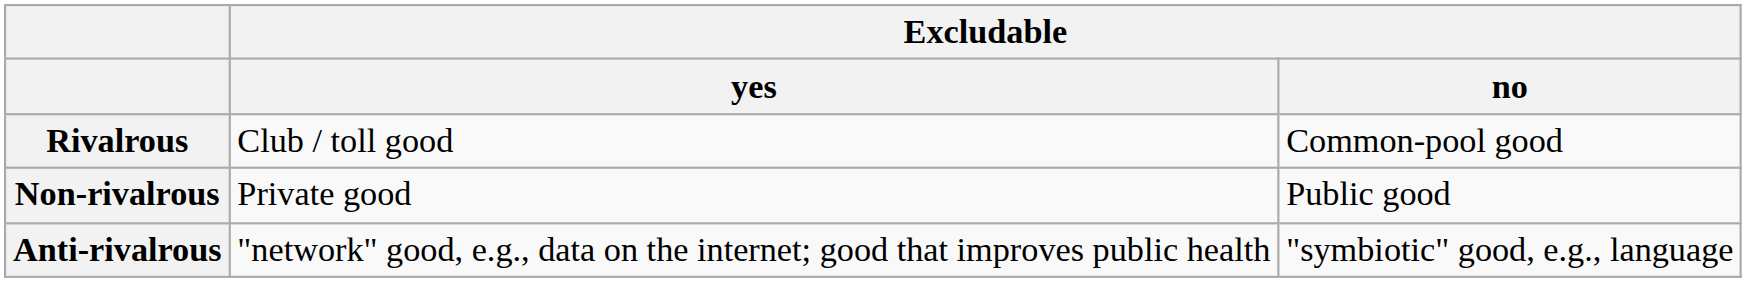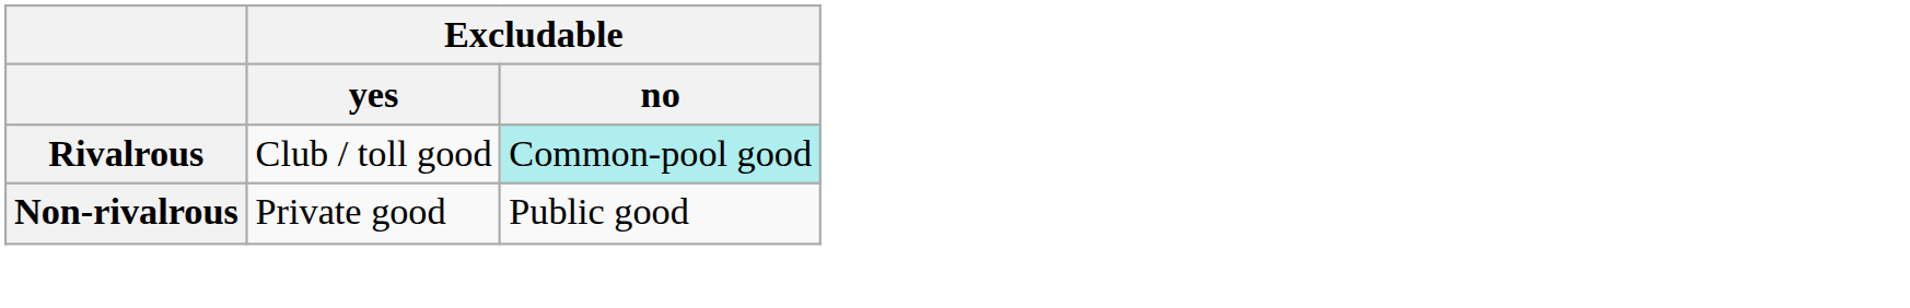Rivalrous | Excludable / no: no background -> paleturquoise background
- row: Anti-rivalrous | "network" good, e.g., data on the internet; good that improves public health | "symbiotic" good, e.g., language
